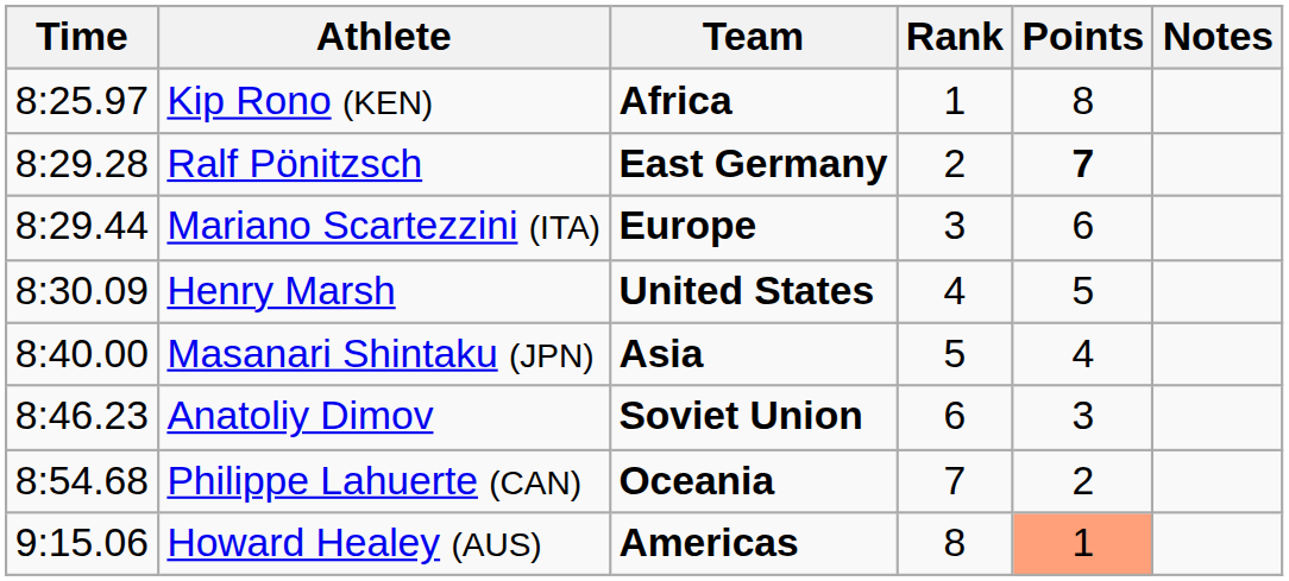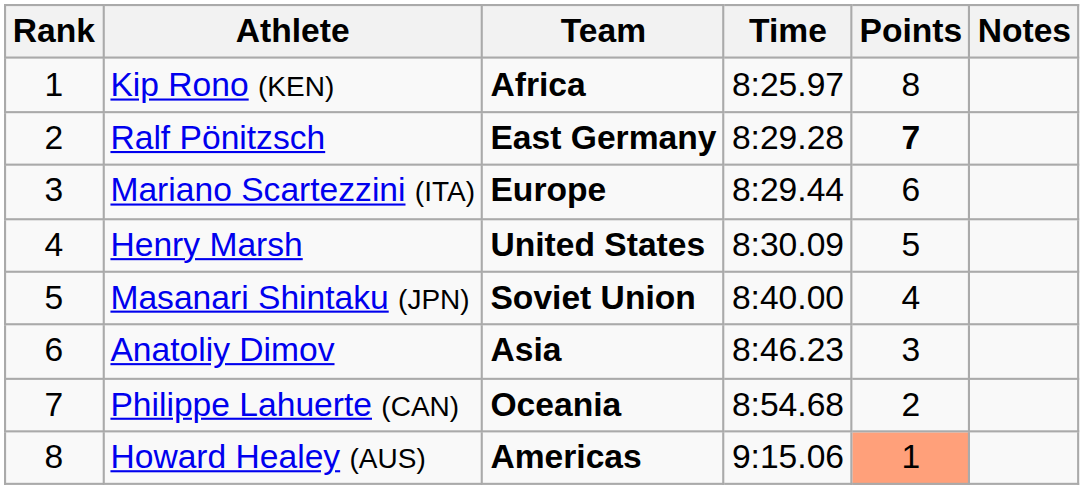columns swapped: Rank <-> Time
Masanari Shintaku (JPN) | Team: Asia -> Soviet Union
Anatoliy Dimov | Team: Soviet Union -> Asia
